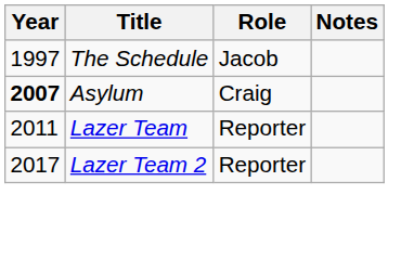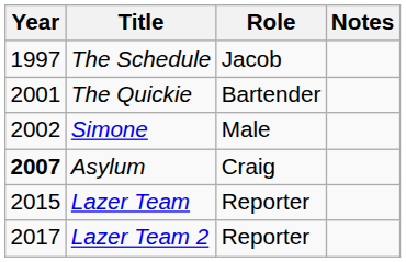+ row: 2001 | The Quickie | Bartender
+ row: 2002 | Simone | Male
Lazer Team | Year: 2011 -> 2015
